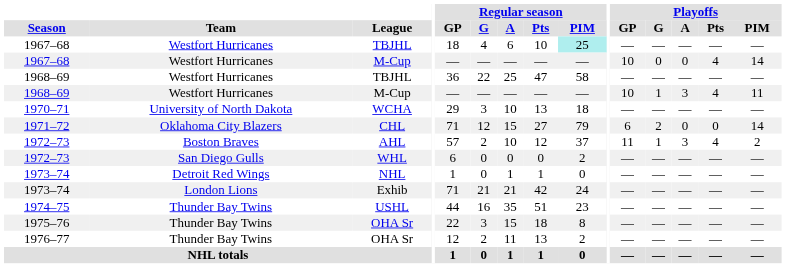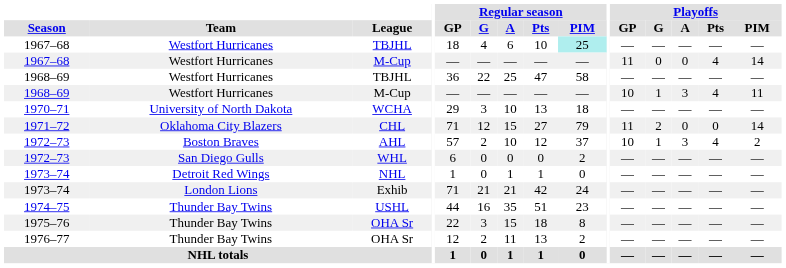1967–68 / M-Cup | Playoffs / GP: 10 -> 11
CHL | Playoffs / GP: 6 -> 11
AHL | Playoffs / GP: 11 -> 10
